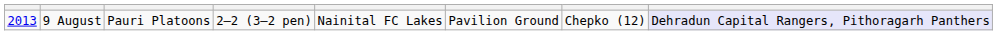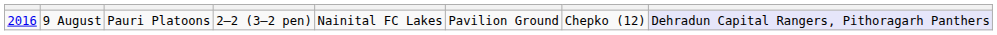9 August | column 1: 2013 -> 2016
